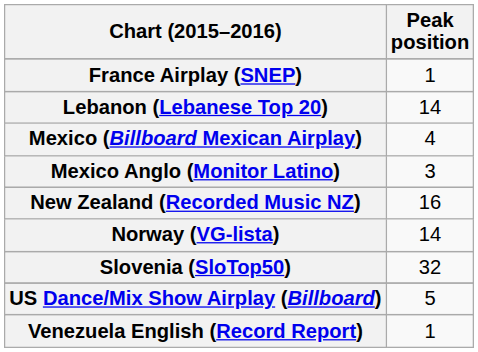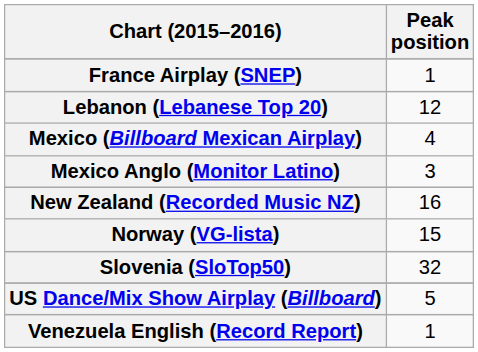Lebanon (Lebanese Top 20) | Peak position: 14 -> 12
Norway (VG-lista) | Peak position: 14 -> 15
